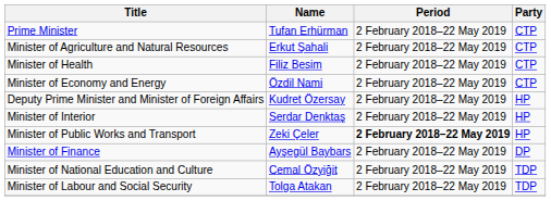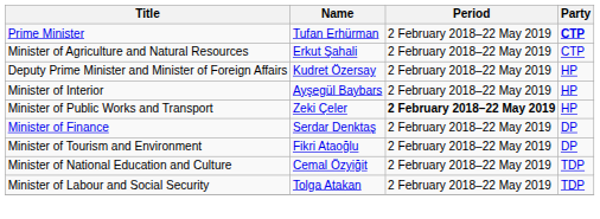Prime Minister | Party: normal -> bold
- row: Minister of Health | Filiz Besim | 2 February 2018–22 May 2019 | CTP
- row: Minister of Economy and Energy | Özdil Nami | 2 February 2018–22 May 2019 | CTP
Minister of Interior | Name: Serdar Denktaş -> Ayşegül Baybars
Minister of Finance | Name: Ayşegül Baybars -> Serdar Denktaş
+ row: Minister of Tourism and Environment | Fikri Ataoğlu | 2 February 2018–22 May 2019 | DP
